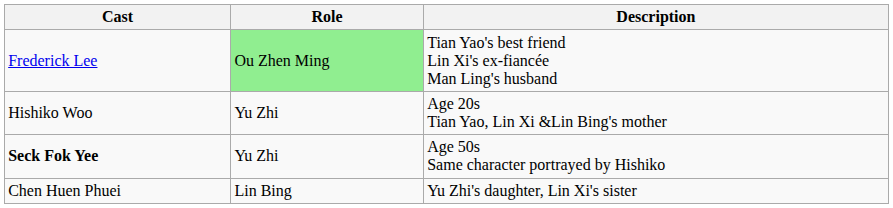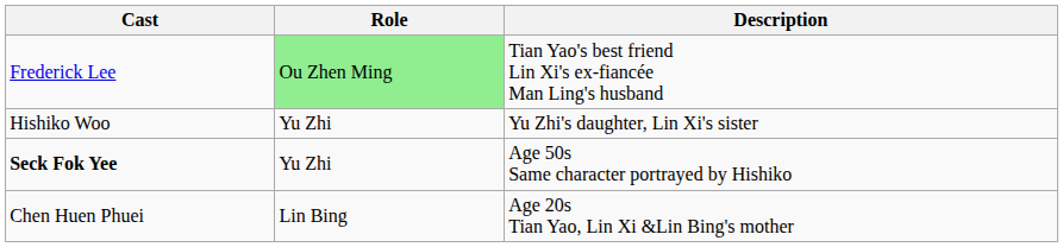Hishiko Woo | Description: Age 20s Tian Yao, Lin Xi &Lin Bing's mother -> Yu Zhi's daughter, Lin Xi's sister
Chen Huen Phuei | Description: Yu Zhi's daughter, Lin Xi's sister -> Age 20s Tian Yao, Lin Xi &Lin Bing's mother
